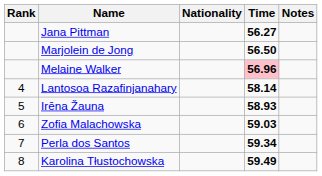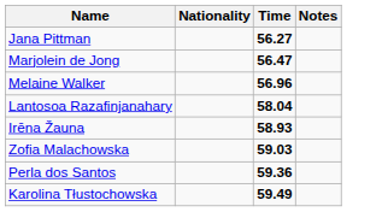- column: Rank | 4 | 5 | 6 | 7 | 8
Marjolein de Jong | Time: 56.50 -> 56.47
Melaine Walker | Time: pink background -> no background
Lantosoa Razafinjanahary | Time: 58.14 -> 58.04
Perla dos Santos | Time: 59.34 -> 59.36
